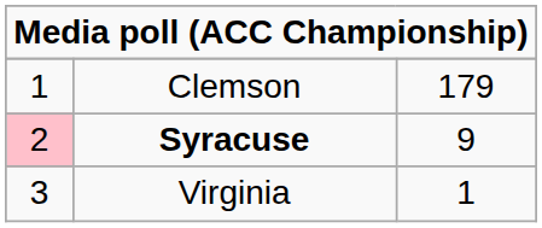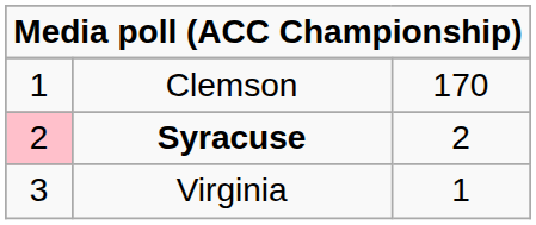Clemson | column 3: 179 -> 170
Syracuse | column 3: 9 -> 2
